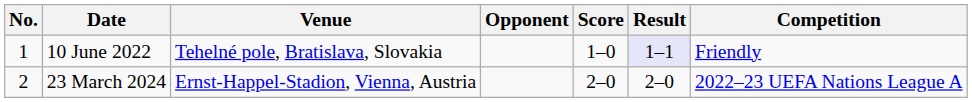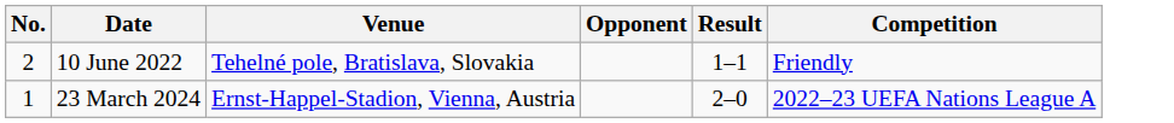- column: Score | 1–0 | 2–0
10 June 2022 | No.: 1 -> 2
10 June 2022 | Result: lavender background -> no background
23 March 2024 | No.: 2 -> 1
